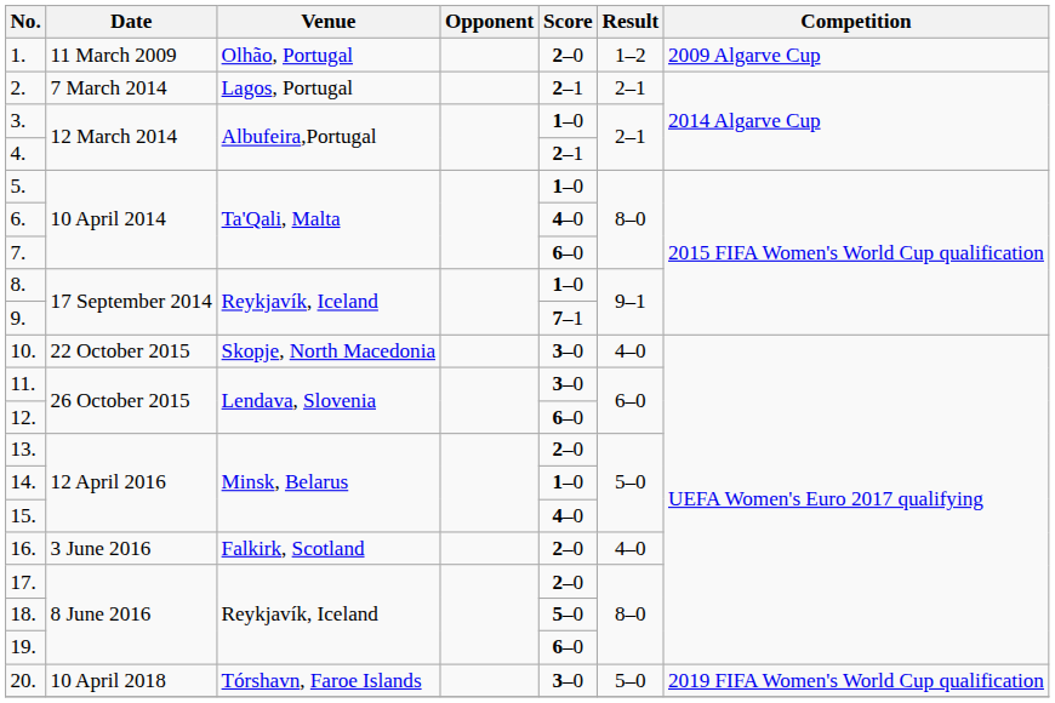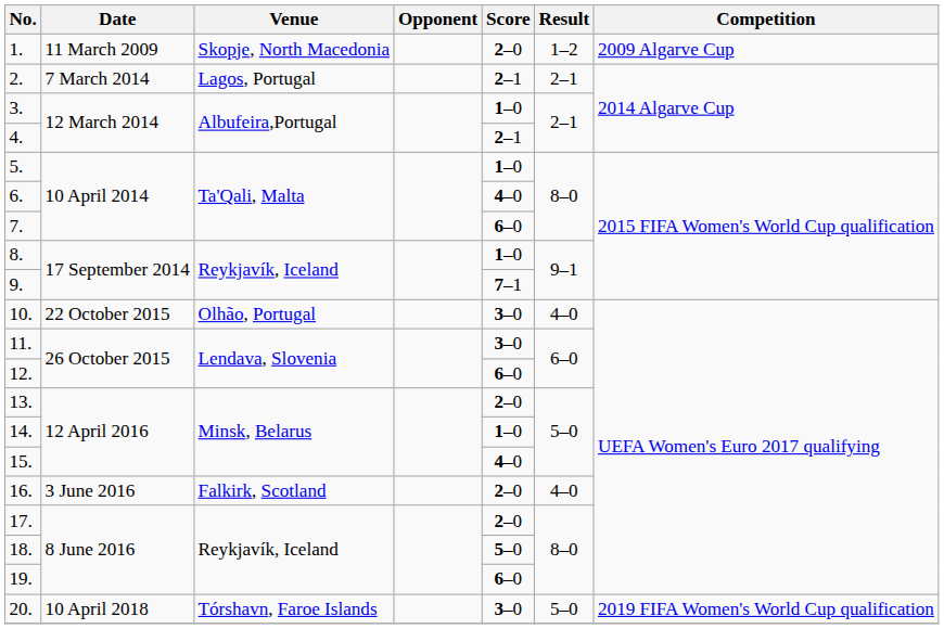1. | Venue: Olhão, Portugal -> Skopje, North Macedonia
10. | Venue: Skopje, North Macedonia -> Olhão, Portugal
